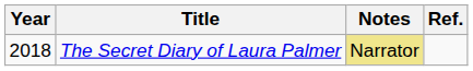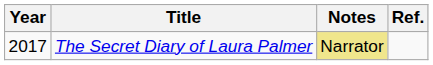The Secret Diary of Laura Palmer | Year: 2018 -> 2017
